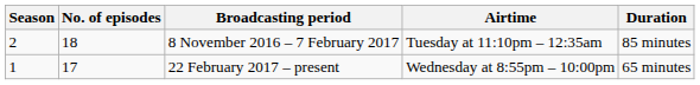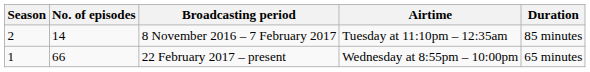8 November 2016 – 7 February 2017 | No. of episodes: 18 -> 14
22 February 2017 – present | No. of episodes: 17 -> 66
